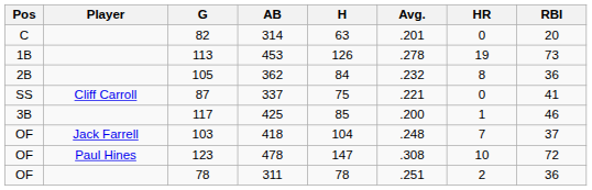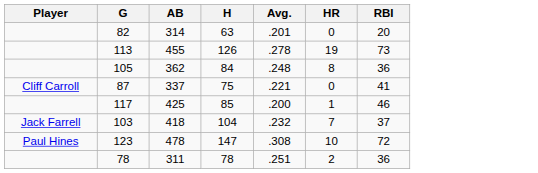- column: Pos | C | 1B | 2B | SS | 3B | OF | OF | OF
113 | AB: 453 -> 455
105 | Avg.: .232 -> .248
103 | Avg.: .248 -> .232
